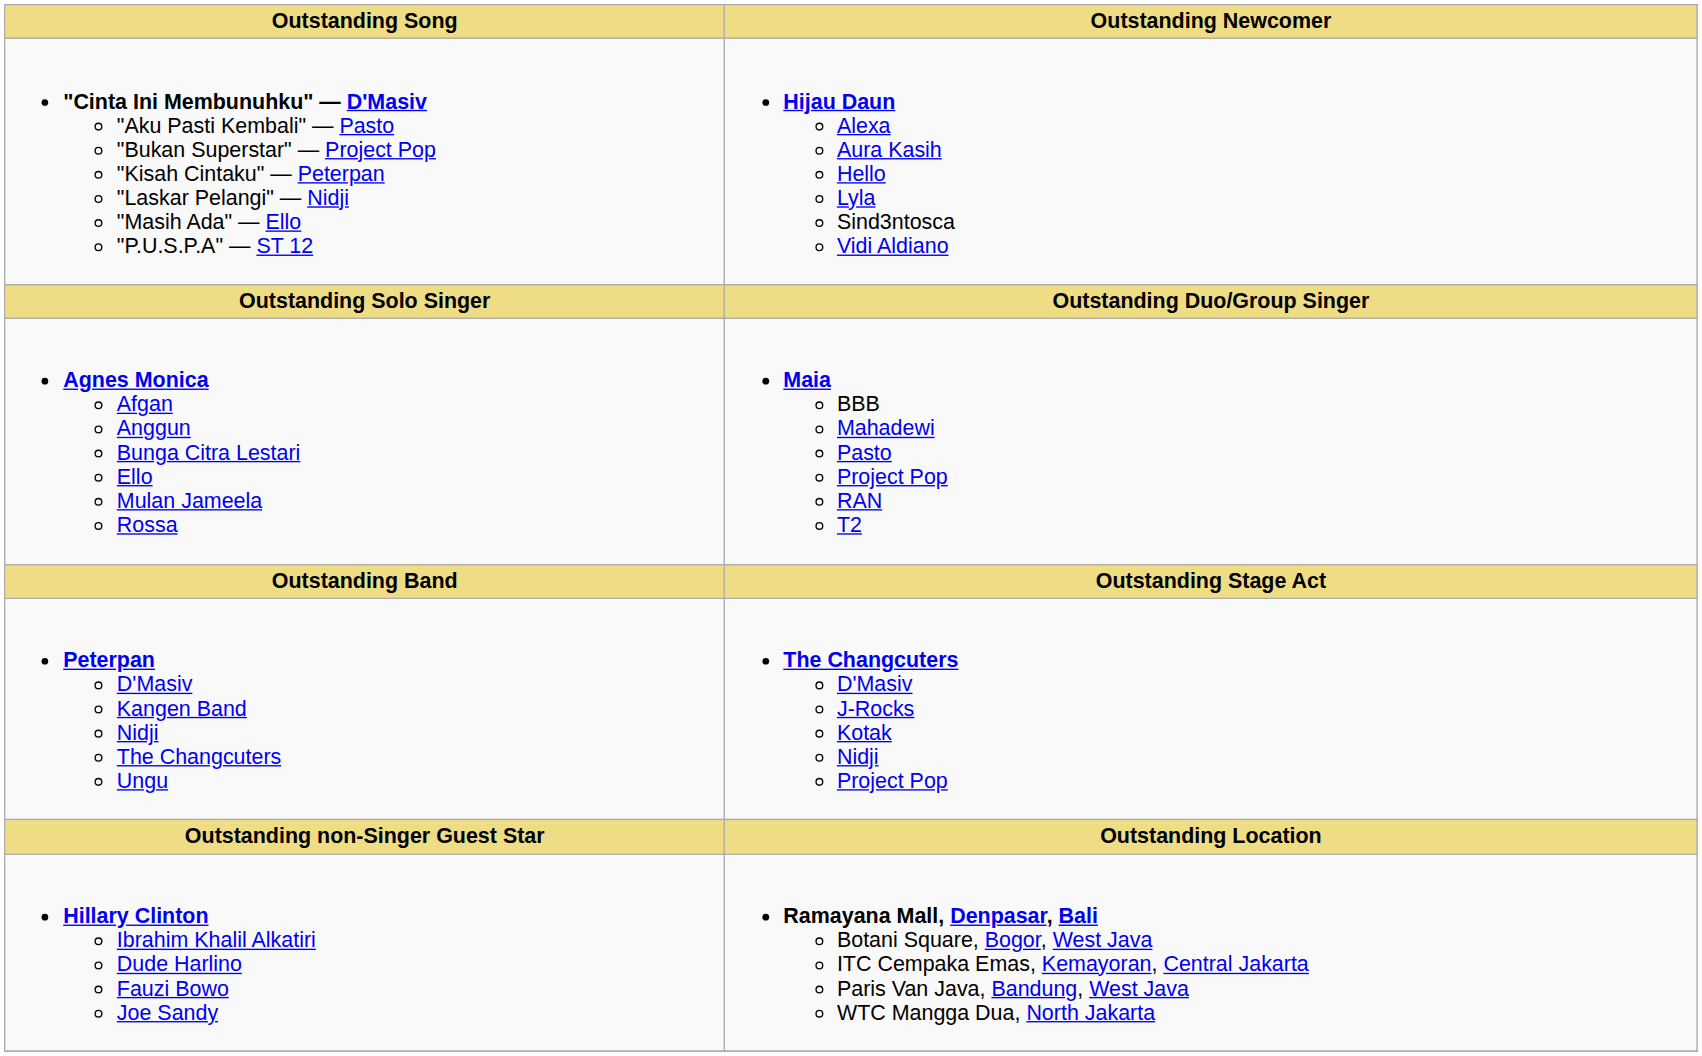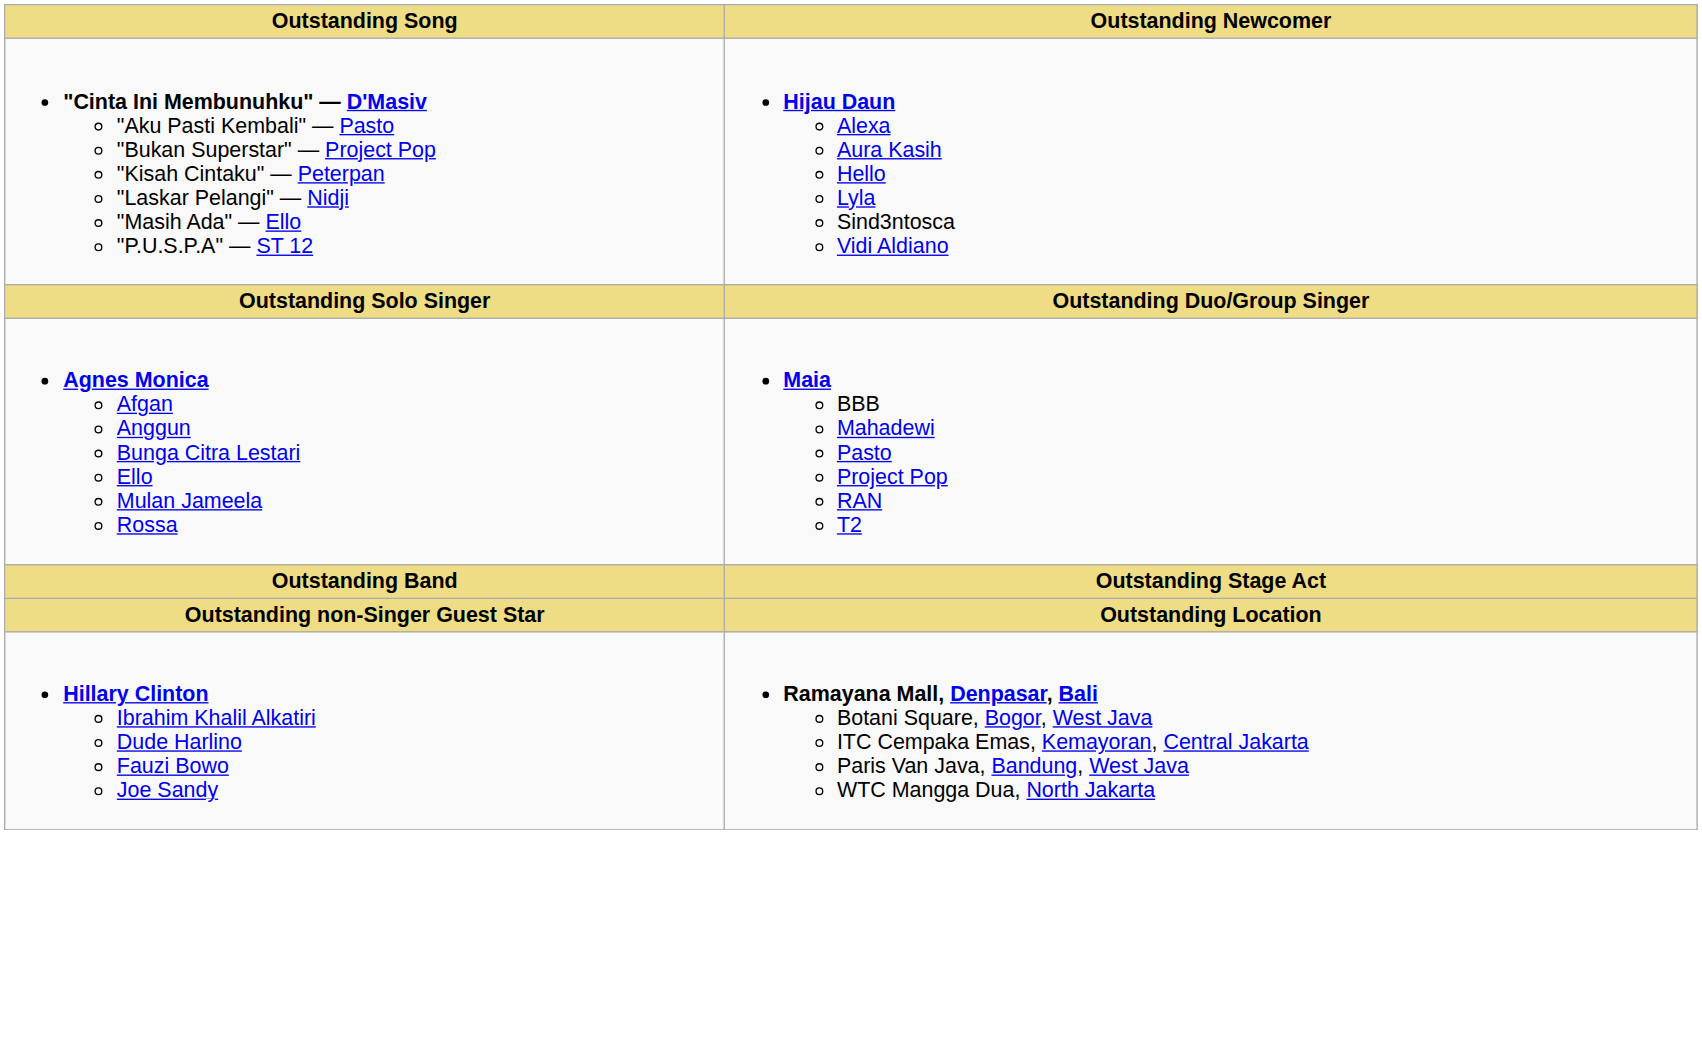- row: Peterpan D'Masiv Kangen Band Nidji The Changcuters Ungu | The Changcuters D'Masiv J-Rocks Kotak Nidji Project Pop
